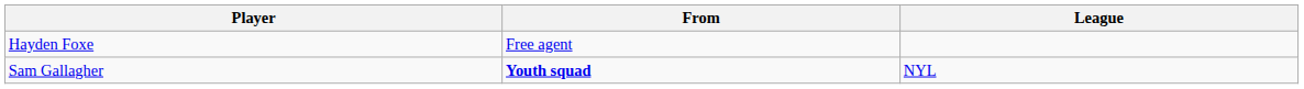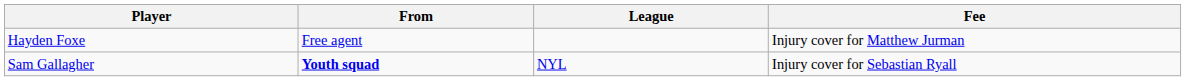+ column: Fee | Injury cover for Matthew Jurman | Injury cover for Sebastian Ryall
